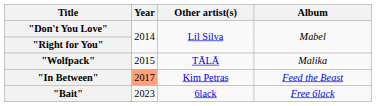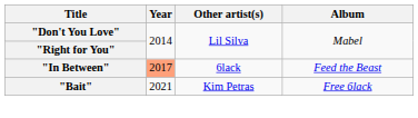- row: "Wolfpack" | 2015 | TĀLĀ | Malika
"In Between" | Other artist(s): Kim Petras -> 6lack
"Bait" | Year: 2023 -> 2021
"Bait" | Other artist(s): 6lack -> Kim Petras
